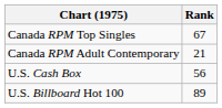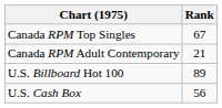rows swapped: U.S. Billboard Hot 100 <-> U.S. Cash Box
